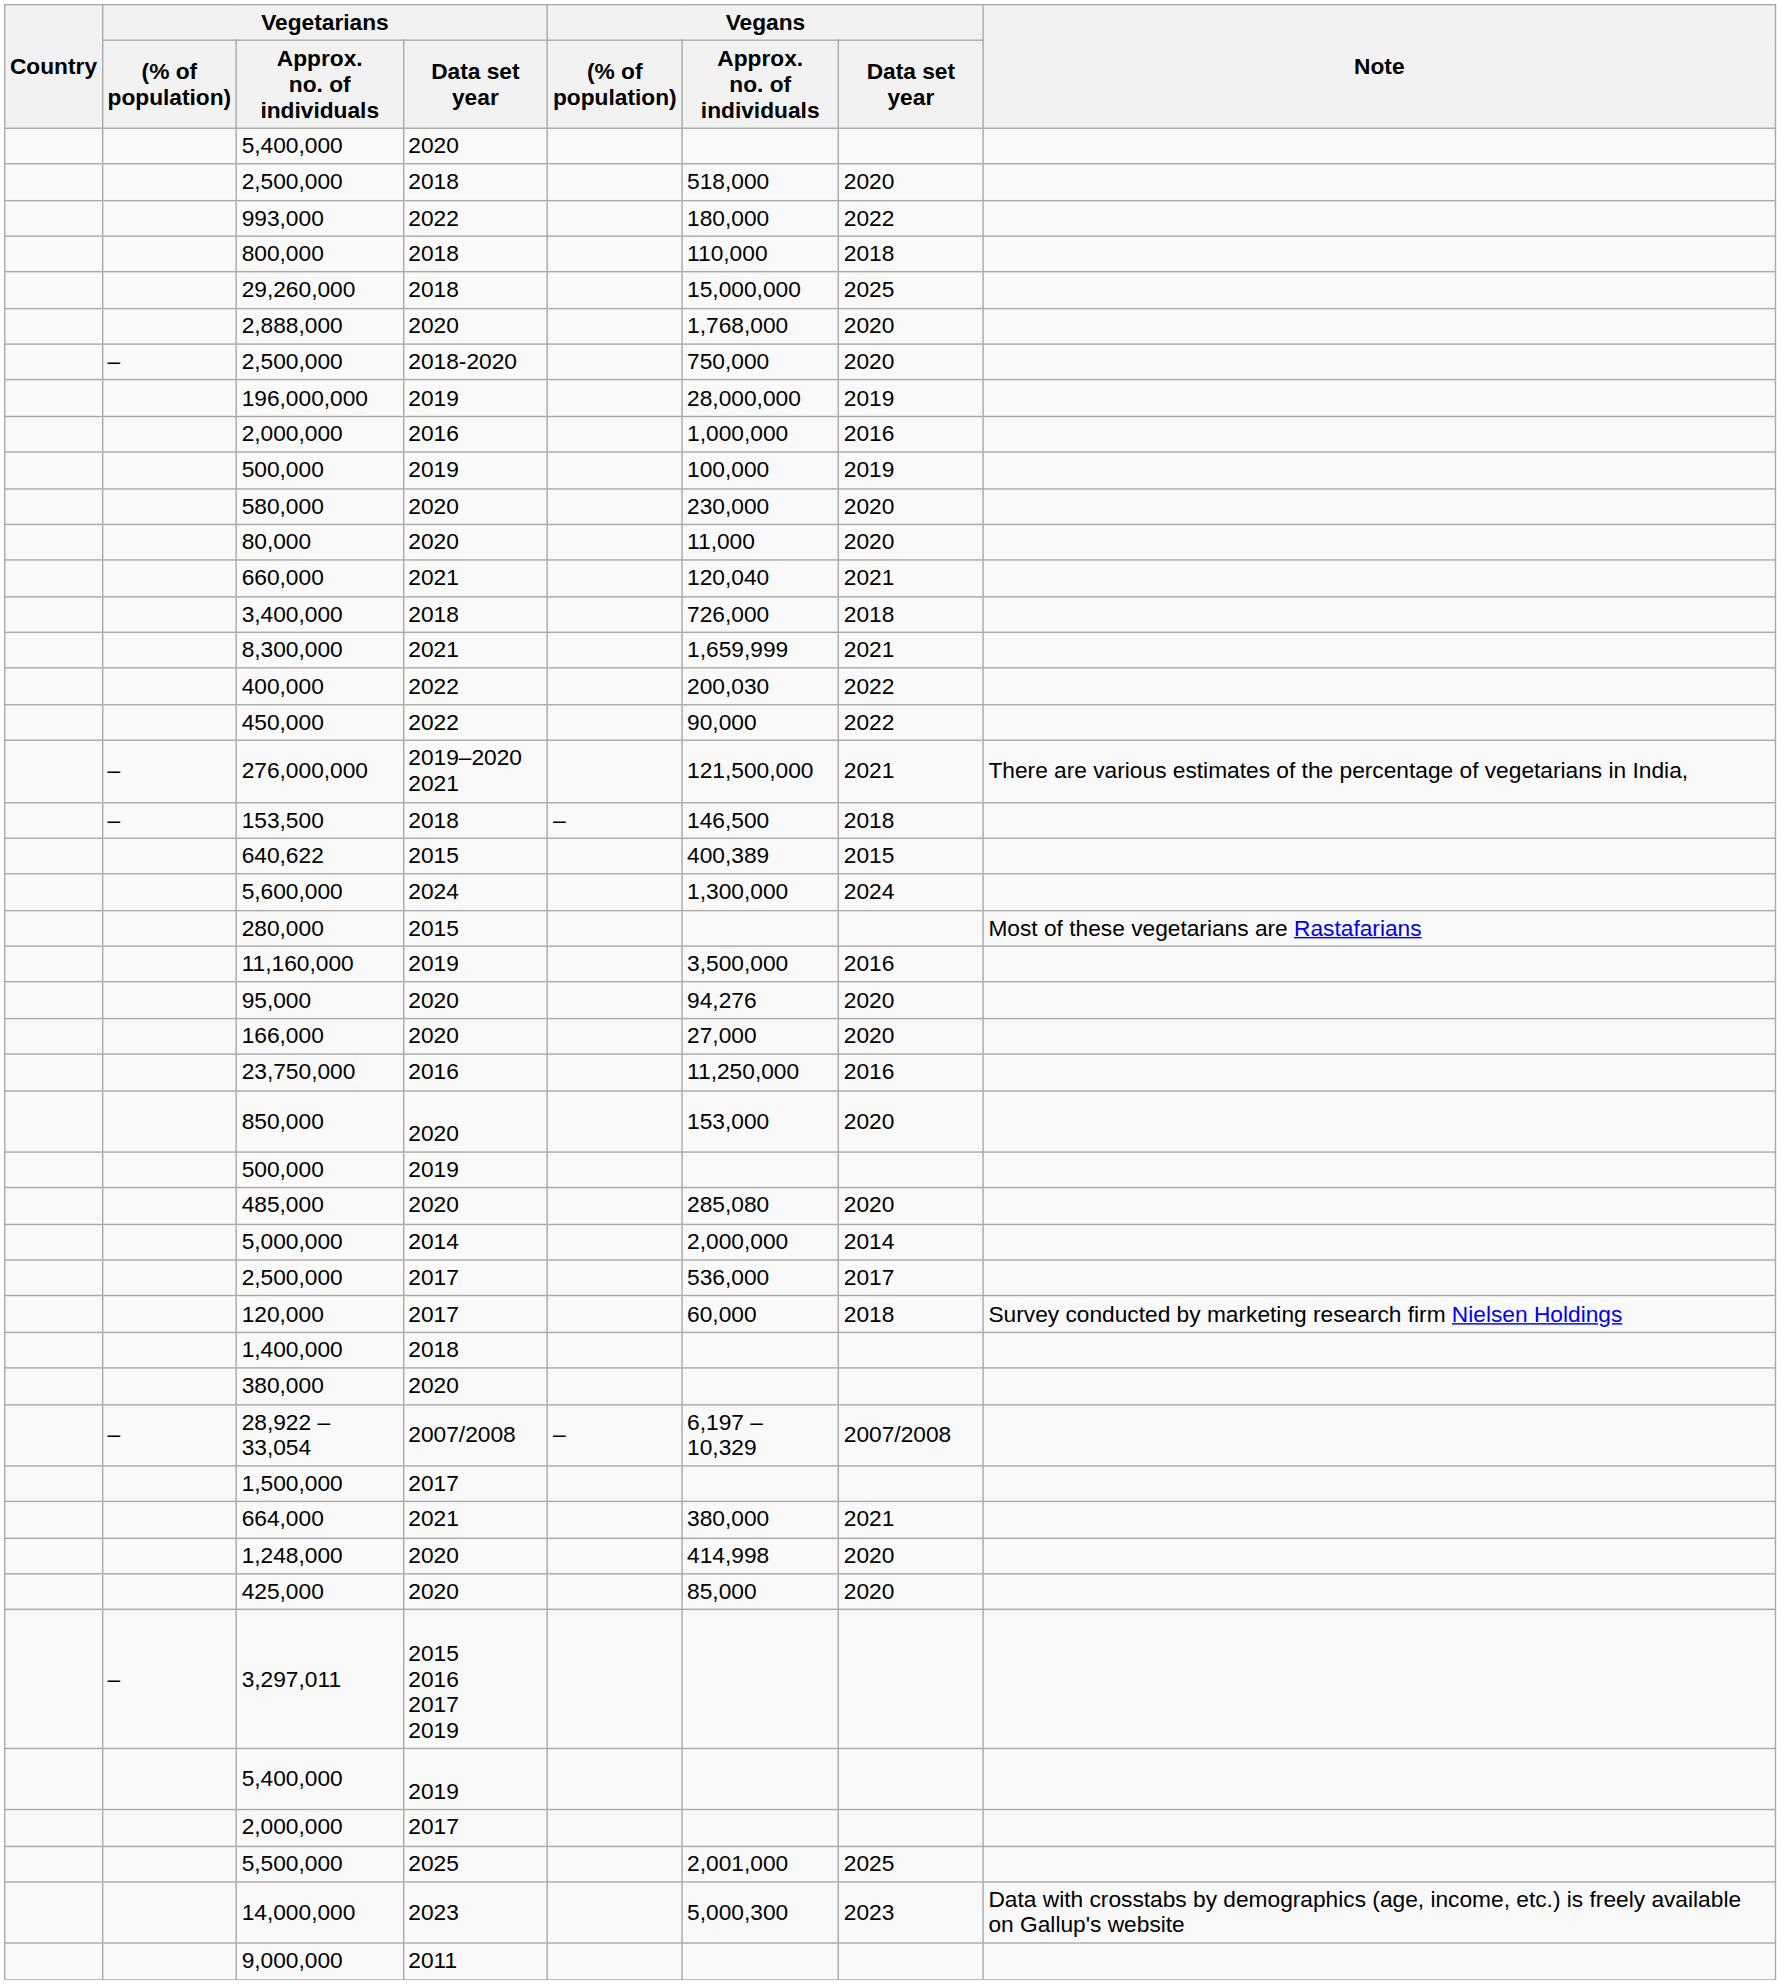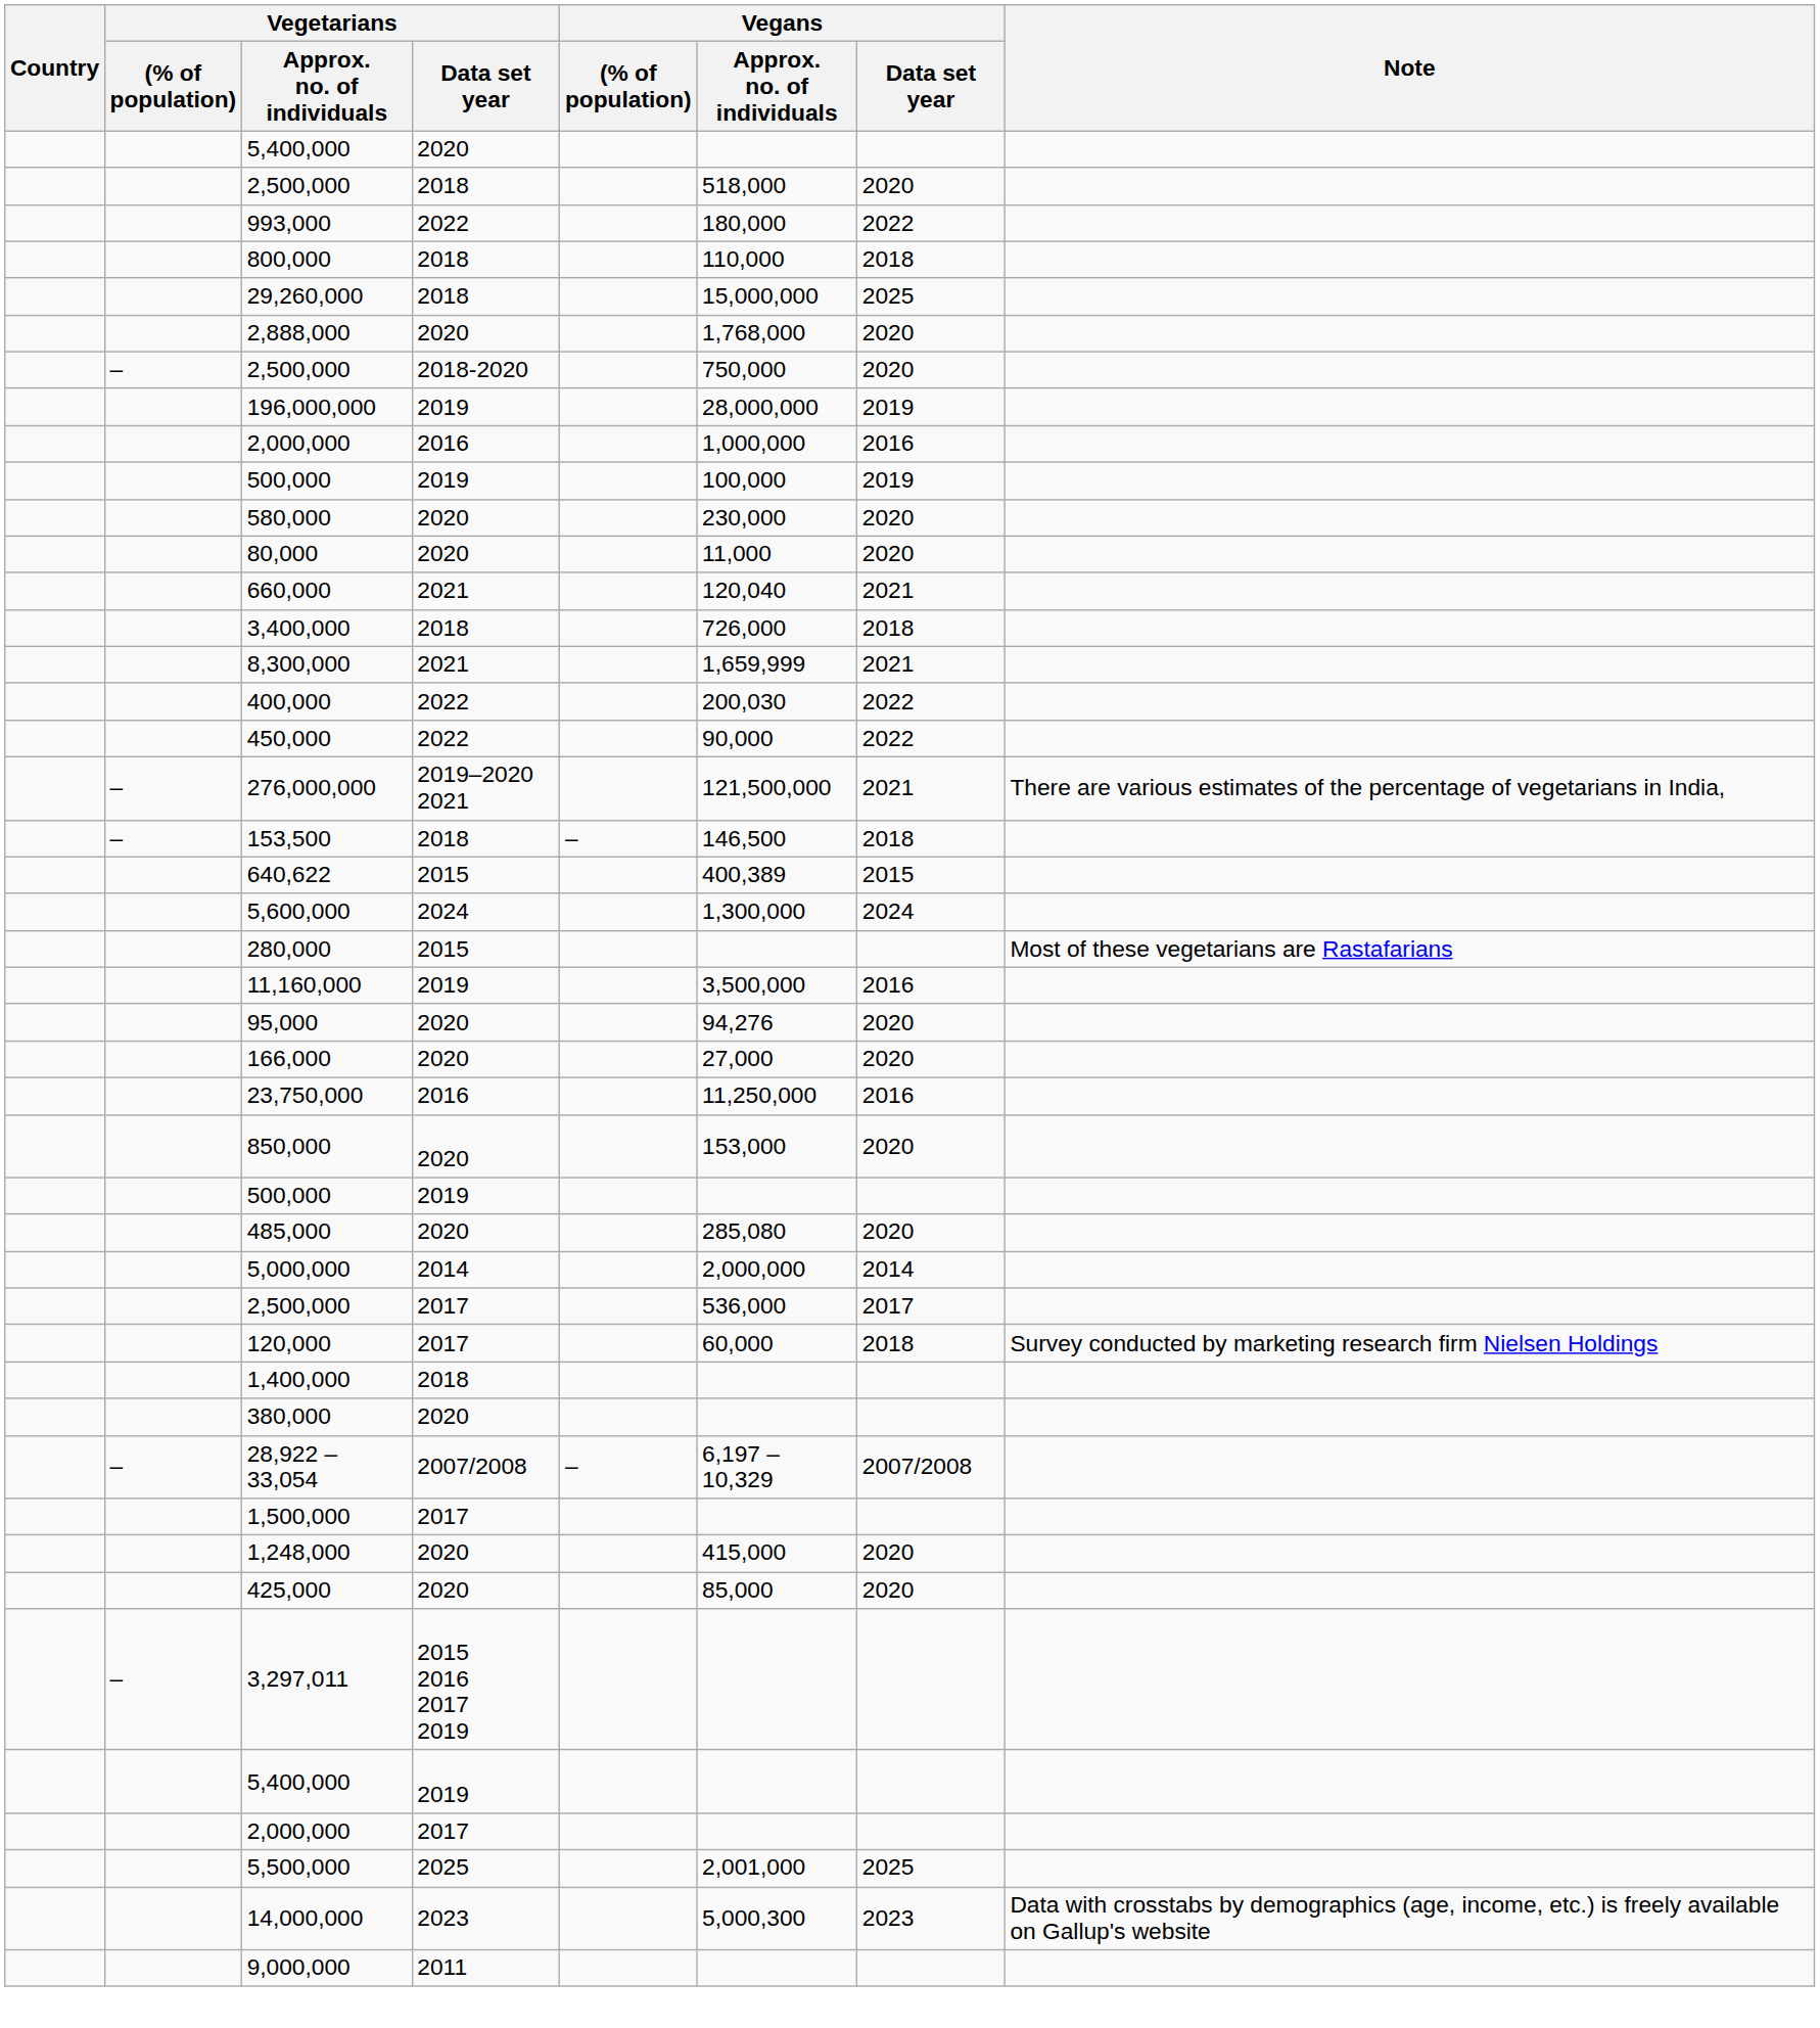- row: 664,000 | 2021 | 380,000 | 2021
1,248,000 | Vegans / Approx. no. of individuals: 414,998 -> 415,000
